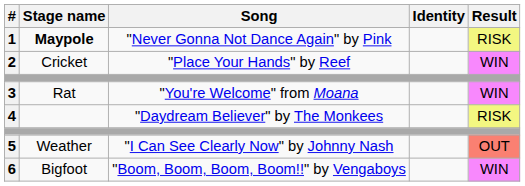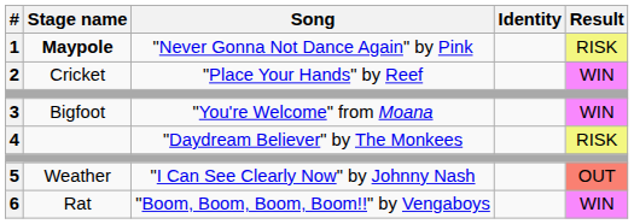3 | Stage name: Rat -> Bigfoot
6 | Stage name: Bigfoot -> Rat
